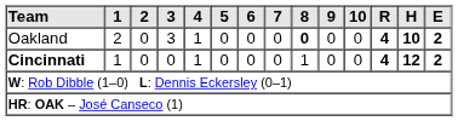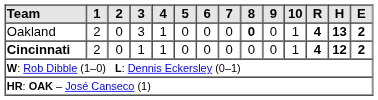Oakland | 10: 0 -> 1
Oakland | H: 10 -> 13
Cincinnati | 1: 1 -> 2
Cincinnati | 3: 0 -> 1
Cincinnati | 8: 1 -> 0
Cincinnati | 10: 0 -> 1
